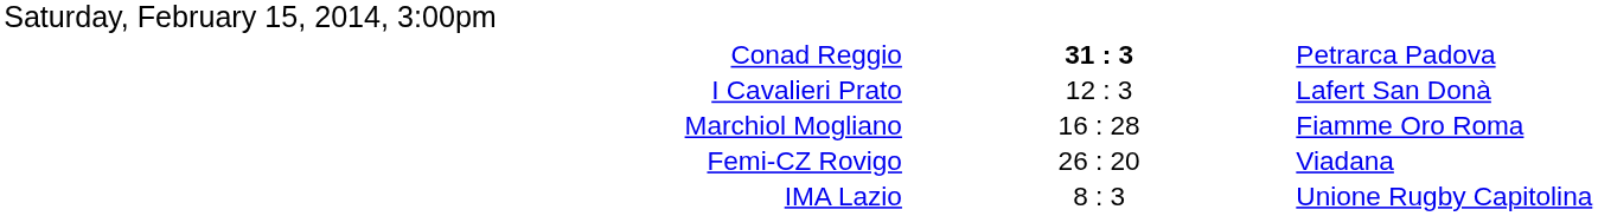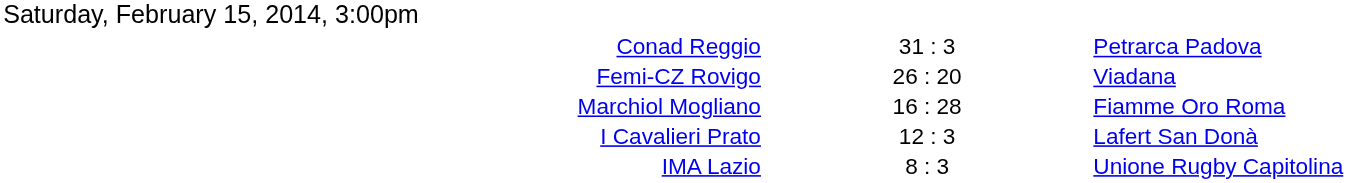Conad Reggio | column 2: bold -> normal
rows swapped: Femi-CZ Rovigo <-> I Cavalieri Prato
